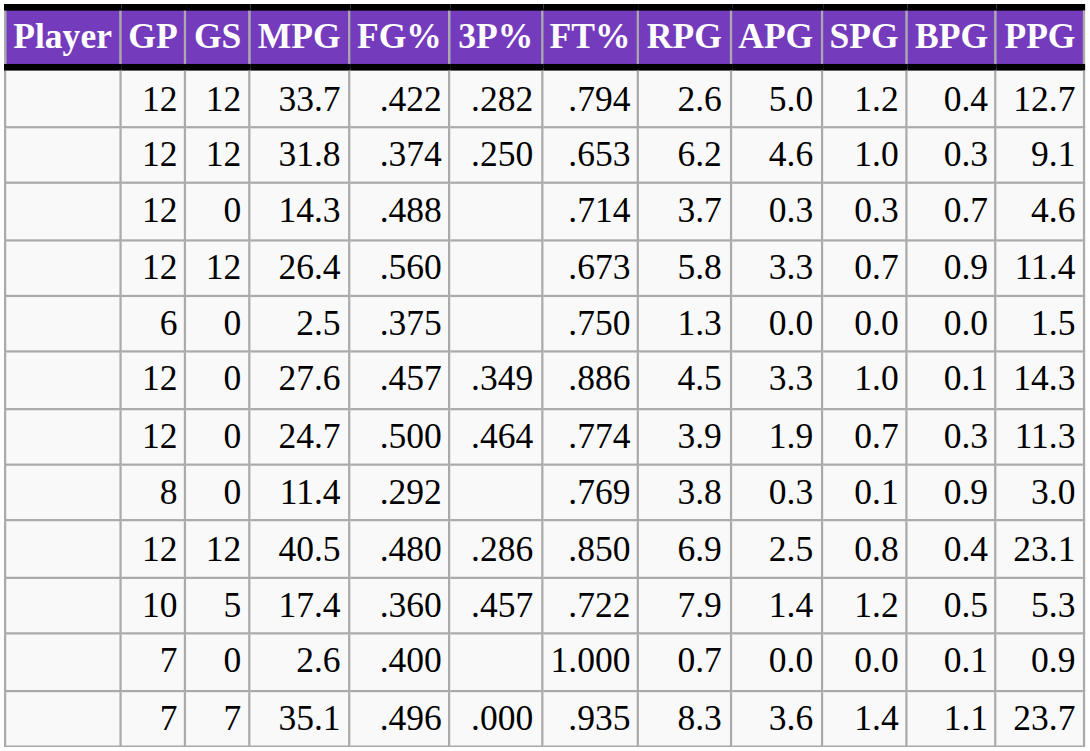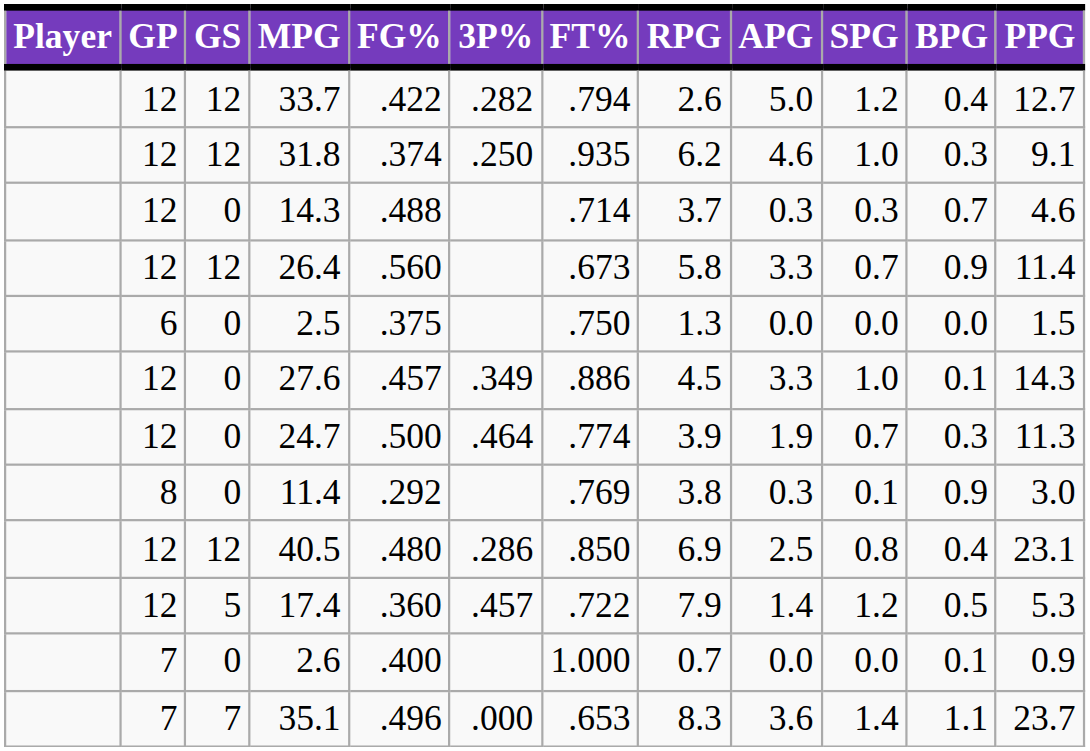31.8 | FT%: .653 -> .935
17.4 | GP: 10 -> 12
35.1 | FT%: .935 -> .653
